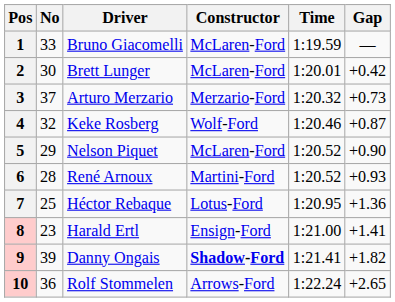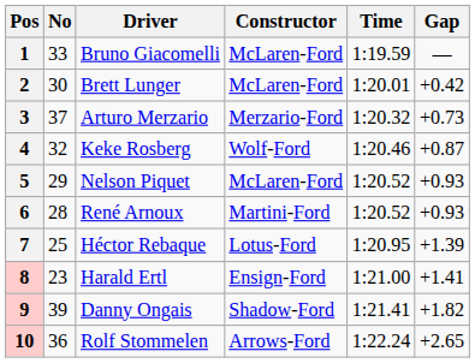5 | Gap: +0.90 -> +0.93
7 | Gap: +1.36 -> +1.39
9 | Constructor: bold -> normal
